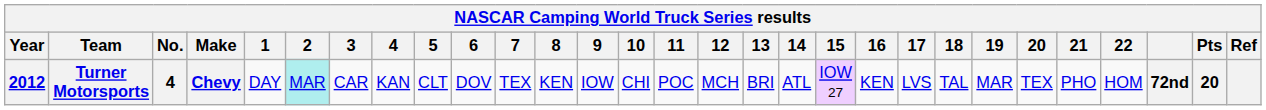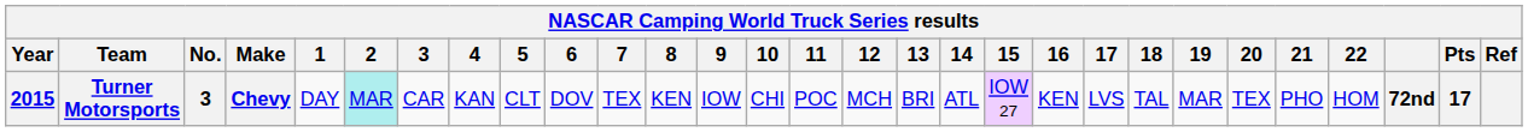Turner Motorsports | Year: 2012 -> 2015
Turner Motorsports | No.: 4 -> 3
Turner Motorsports | Pts: 20 -> 17
